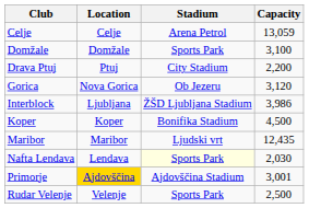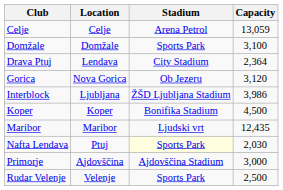Drava Ptuj | Location: Ptuj -> Lendava
Drava Ptuj | Capacity: 2,200 -> 2,364
Nafta Lendava | Location: Lendava -> Ptuj
Primorje | Location: gold background -> no background
Primorje | Capacity: 3,001 -> 3,000
